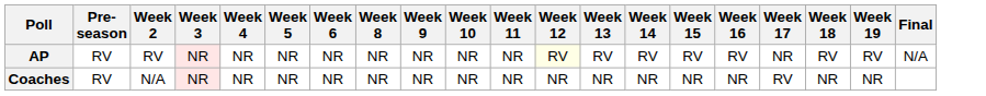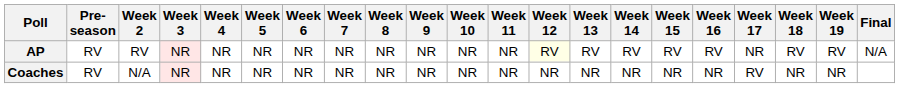+ column: Week 7 | NR | NR
